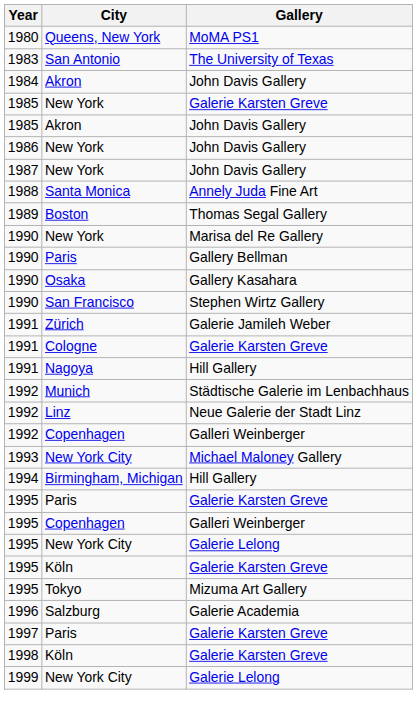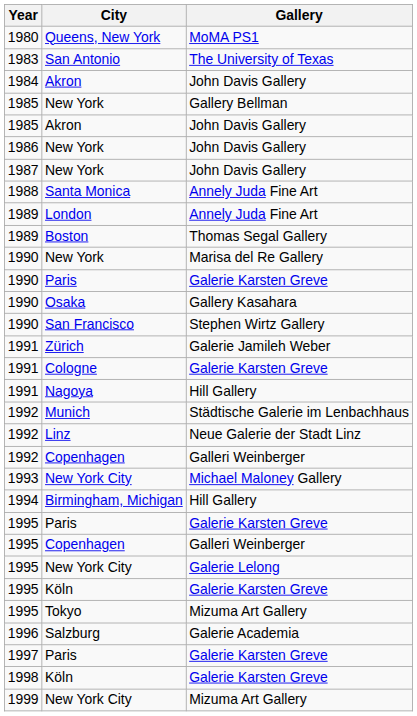1985 / New York | Gallery: Galerie Karsten Greve -> Gallery Bellman
+ row: 1989 | London | Annely Juda Fine Art
1990 / Paris | Gallery: Gallery Bellman -> Galerie Karsten Greve
1999 / New York City | Gallery: Galerie Lelong -> Mizuma Art Gallery
